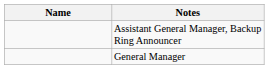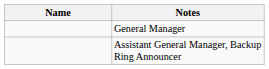rows swapped: General Manager <-> Assistant General Manager, Backup Ring Announcer
